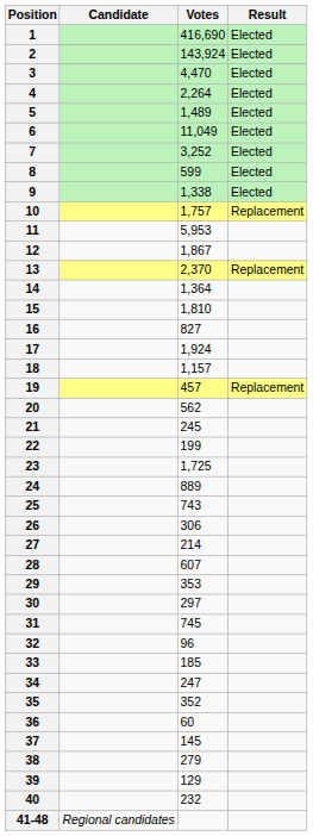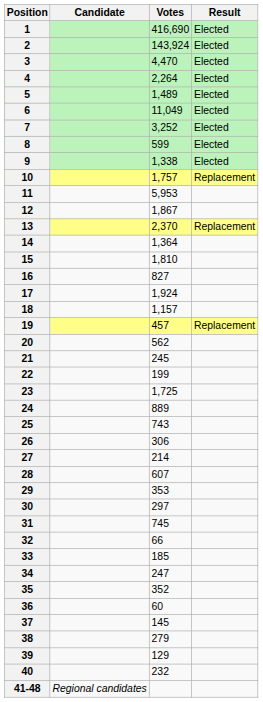32 | Votes: 96 -> 66
